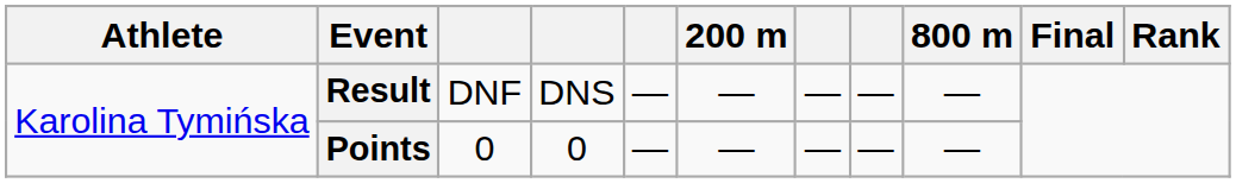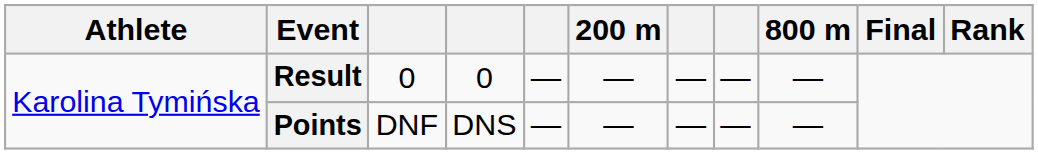Result | column 3: DNF -> 0
Result | column 4: DNS -> 0
Points | column 3: 0 -> DNF
Points | column 4: 0 -> DNS
